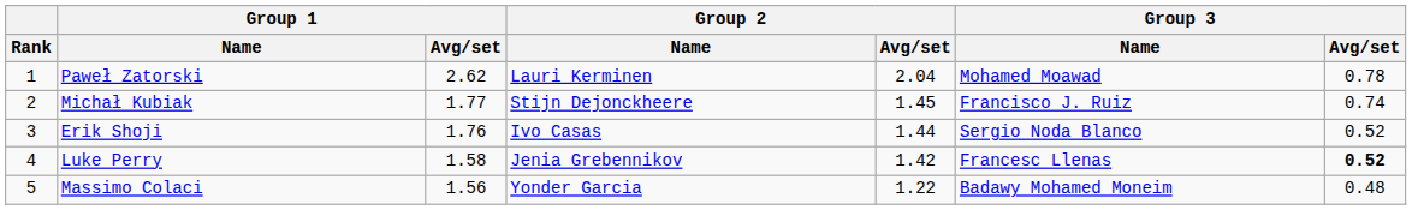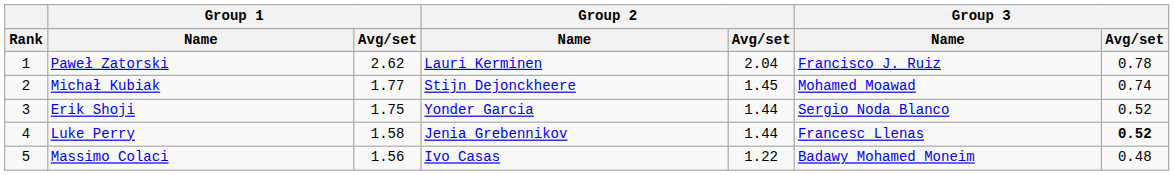Paweł Zatorski | Group 3 / Name: Mohamed Moawad -> Francisco J. Ruiz
Michał Kubiak | Group 3 / Name: Francisco J. Ruiz -> Mohamed Moawad
Erik Shoji | Group 1 / Avg/set: 1.76 -> 1.75
Erik Shoji | Group 2 / Name: Ivo Casas -> Yonder Garcia
Luke Perry | Group 2 / Avg/set: 1.42 -> 1.44
Massimo Colaci | Group 2 / Name: Yonder Garcia -> Ivo Casas
